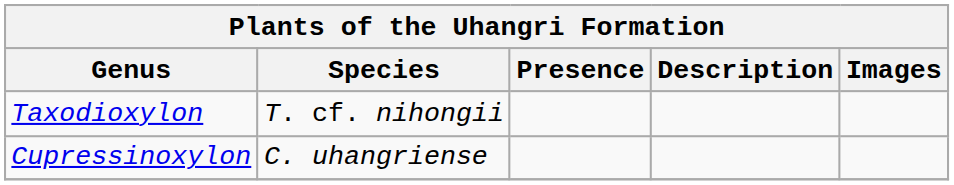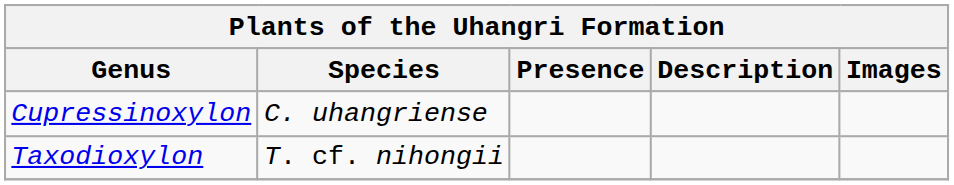rows swapped: Cupressinoxylon <-> Taxodioxylon
